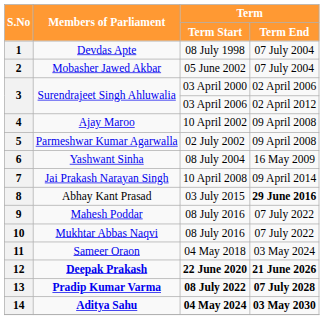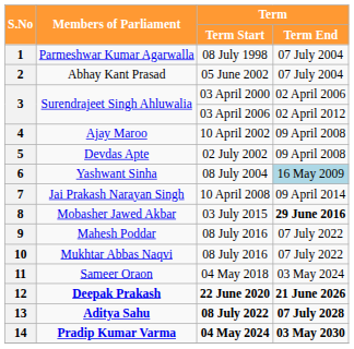1 | Members of Parliament: Devdas Apte -> Parmeshwar Kumar Agarwalla
2 | Members of Parliament: Mobasher Jawed Akbar -> Abhay Kant Prasad
5 | Members of Parliament: Parmeshwar Kumar Agarwalla -> Devdas Apte
6 | Term / Term End: no background -> lightblue background
8 | Members of Parliament: Abhay Kant Prasad -> Mobasher Jawed Akbar
13 | Members of Parliament: Pradip Kumar Varma -> Aditya Sahu
14 | Members of Parliament: Aditya Sahu -> Pradip Kumar Varma
